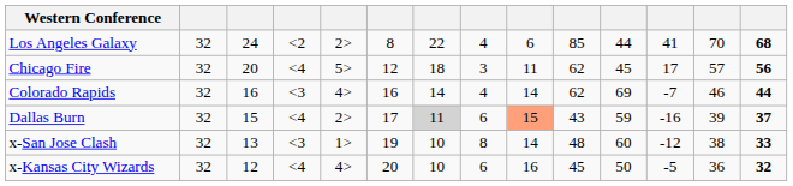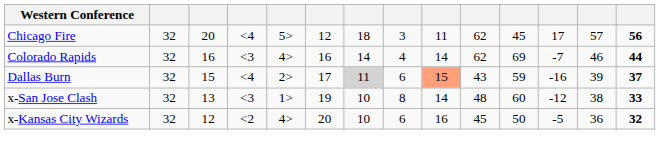- row: Los Angeles Galaxy | 32 | 24 | <2 | 2> | 8 | 22 | 4 | 6 | 85 | 44 | 41 | 70 | 68
x-Kansas City Wizards | column 4: <4 -> <2
